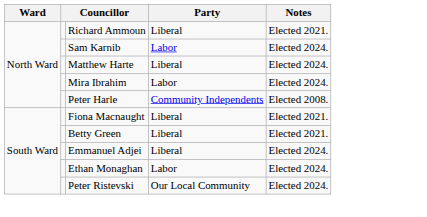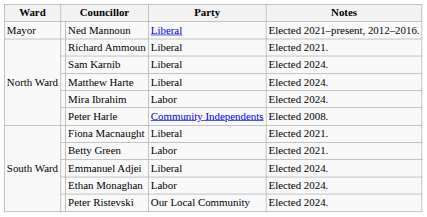+ row: Mayor | Ned Mannoun | Liberal | Elected 2021–present, 2012–2016.
Sam Karnib | Party: Labor -> Liberal
Betty Green | Party: Liberal -> Labor
